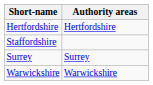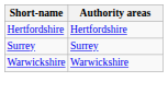- row: Staffordshire
